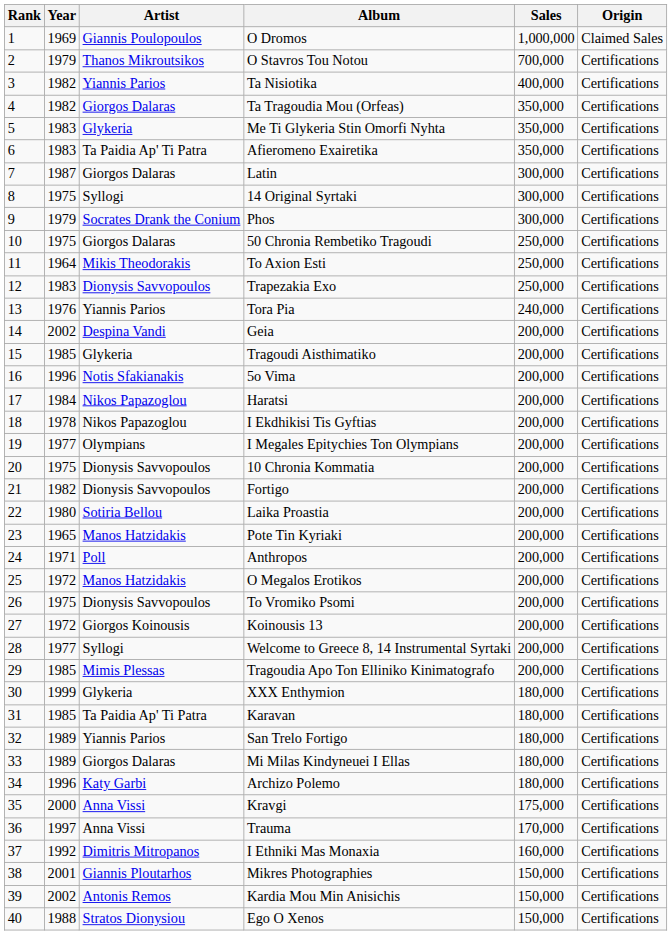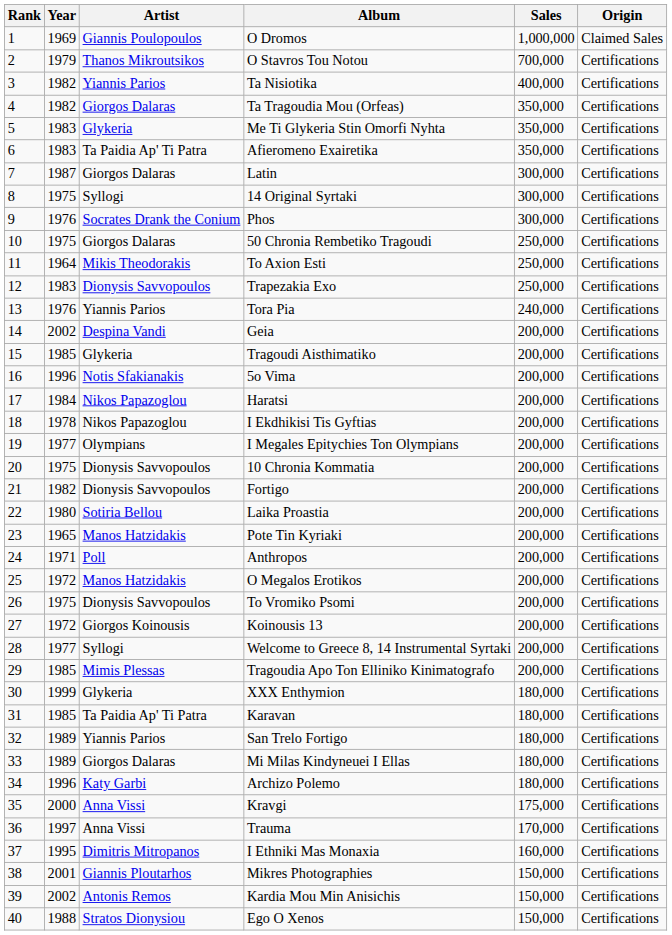Phos | Year: 1979 -> 1976
I Ethniki Mas Monaxia | Year: 1992 -> 1995
